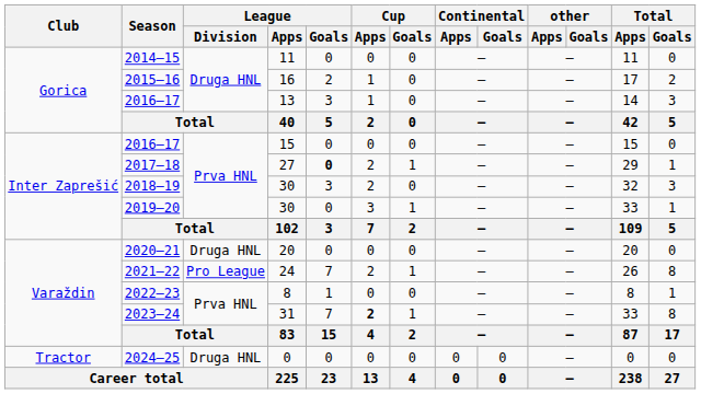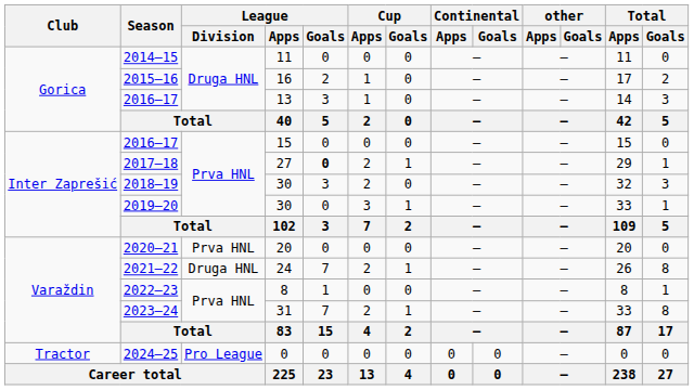2020–21 | League / Division: Druga HNL -> Prva HNL
2021–22 | League / Division: Pro League -> Druga HNL
2023–24 | Cup / Apps: bold -> normal
2024–25 | League / Division: Druga HNL -> Pro League
